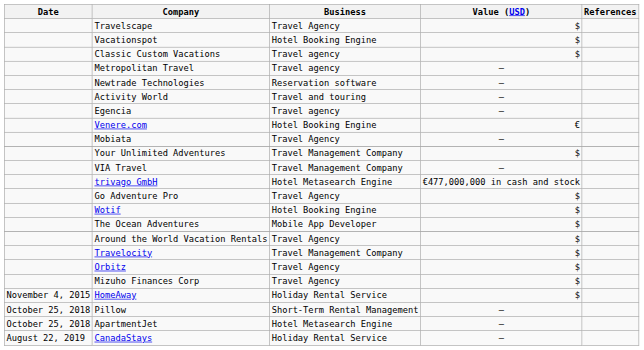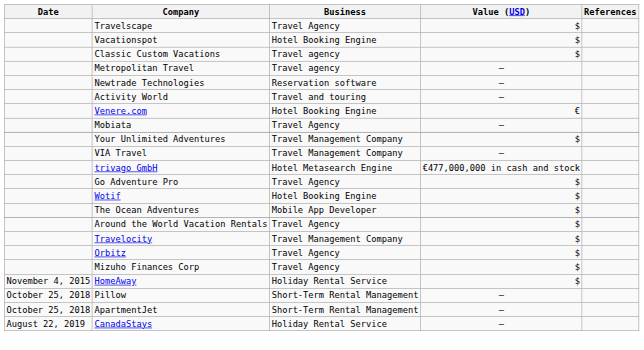- row: Egencia | Travel agency | —
ApartmentJet | Business: Hotel Metasearch Engine -> Short-Term Rental Management
